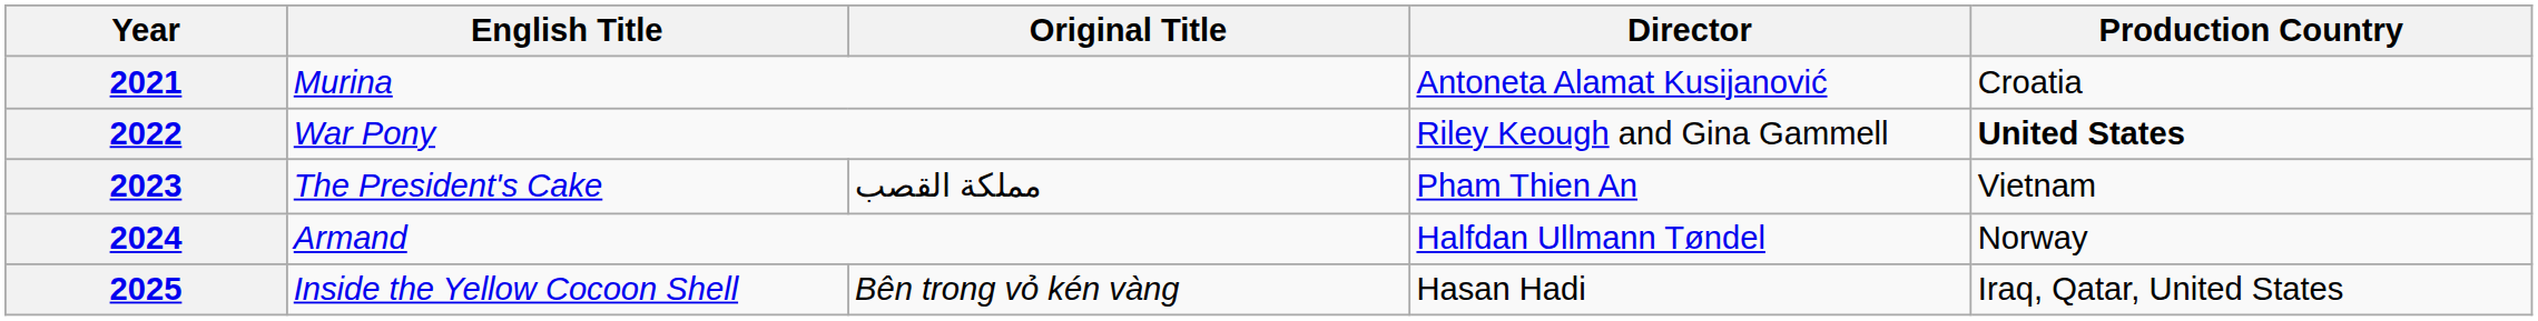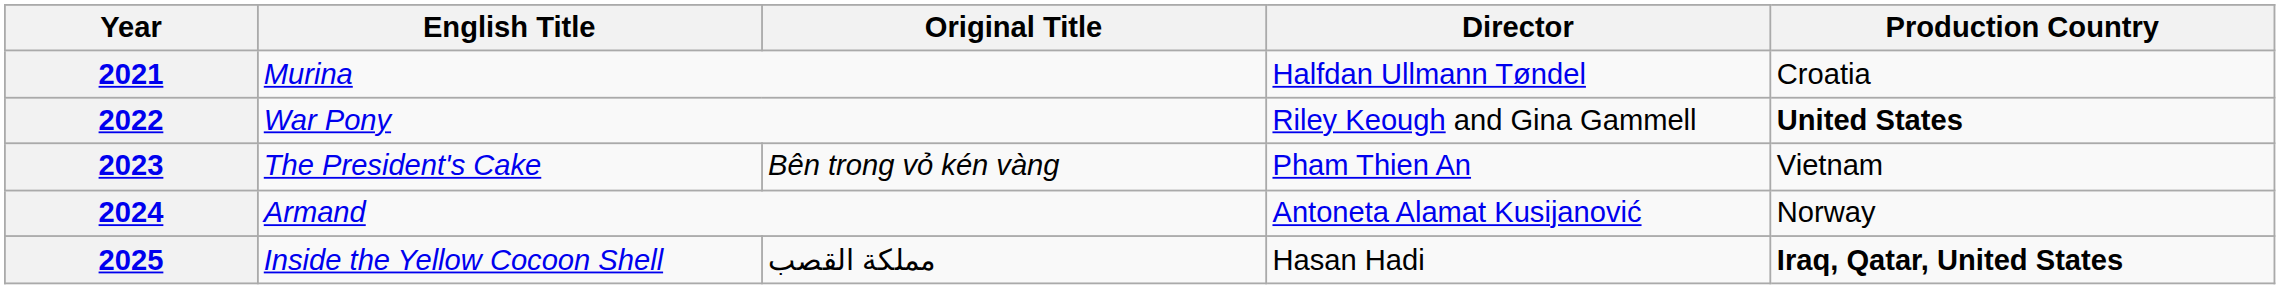2021 | Director: Antoneta Alamat Kusijanović -> Halfdan Ullmann Tøndel
2023 | Original Title: مملكة القصب -> Bên trong vỏ kén vàng
2024 | Director: Halfdan Ullmann Tøndel -> Antoneta Alamat Kusijanović
2025 | Original Title: Bên trong vỏ kén vàng -> مملكة القصب
2025 | Production Country: normal -> bold
